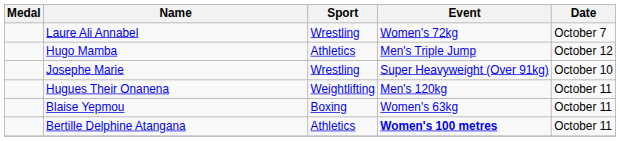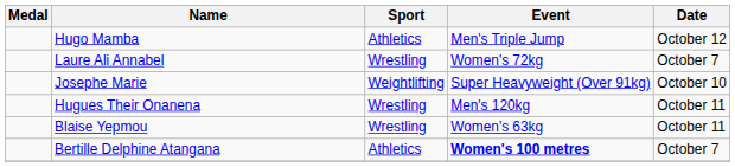rows swapped: Laure Ali Annabel <-> Hugo Mamba
Josephe Marie | Sport: Wrestling -> Weightlifting
Hugues Their Onanena | Sport: Weightlifting -> Wrestling
Blaise Yepmou | Sport: Boxing -> Wrestling
Bertille Delphine Atangana | Date: October 11 -> October 7
